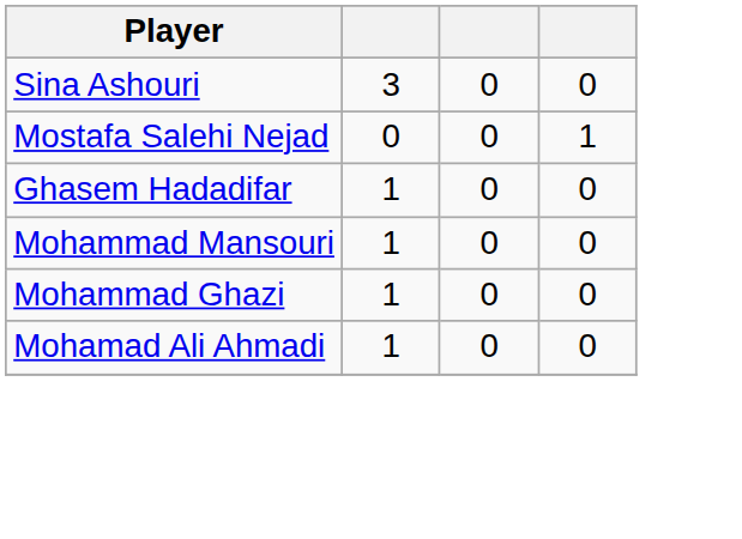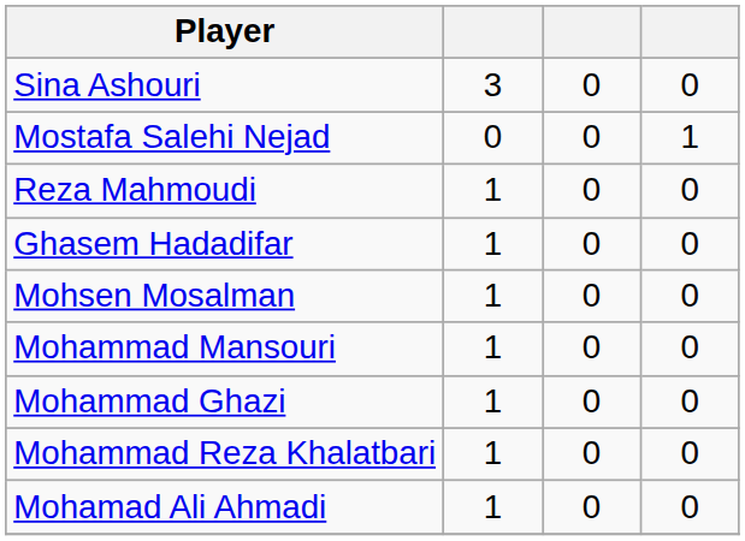+ row: Reza Mahmoudi | 1 | 0 | 0
+ row: Mohsen Mosalman | 1 | 0 | 0
+ row: Mohammad Reza Khalatbari | 1 | 0 | 0
